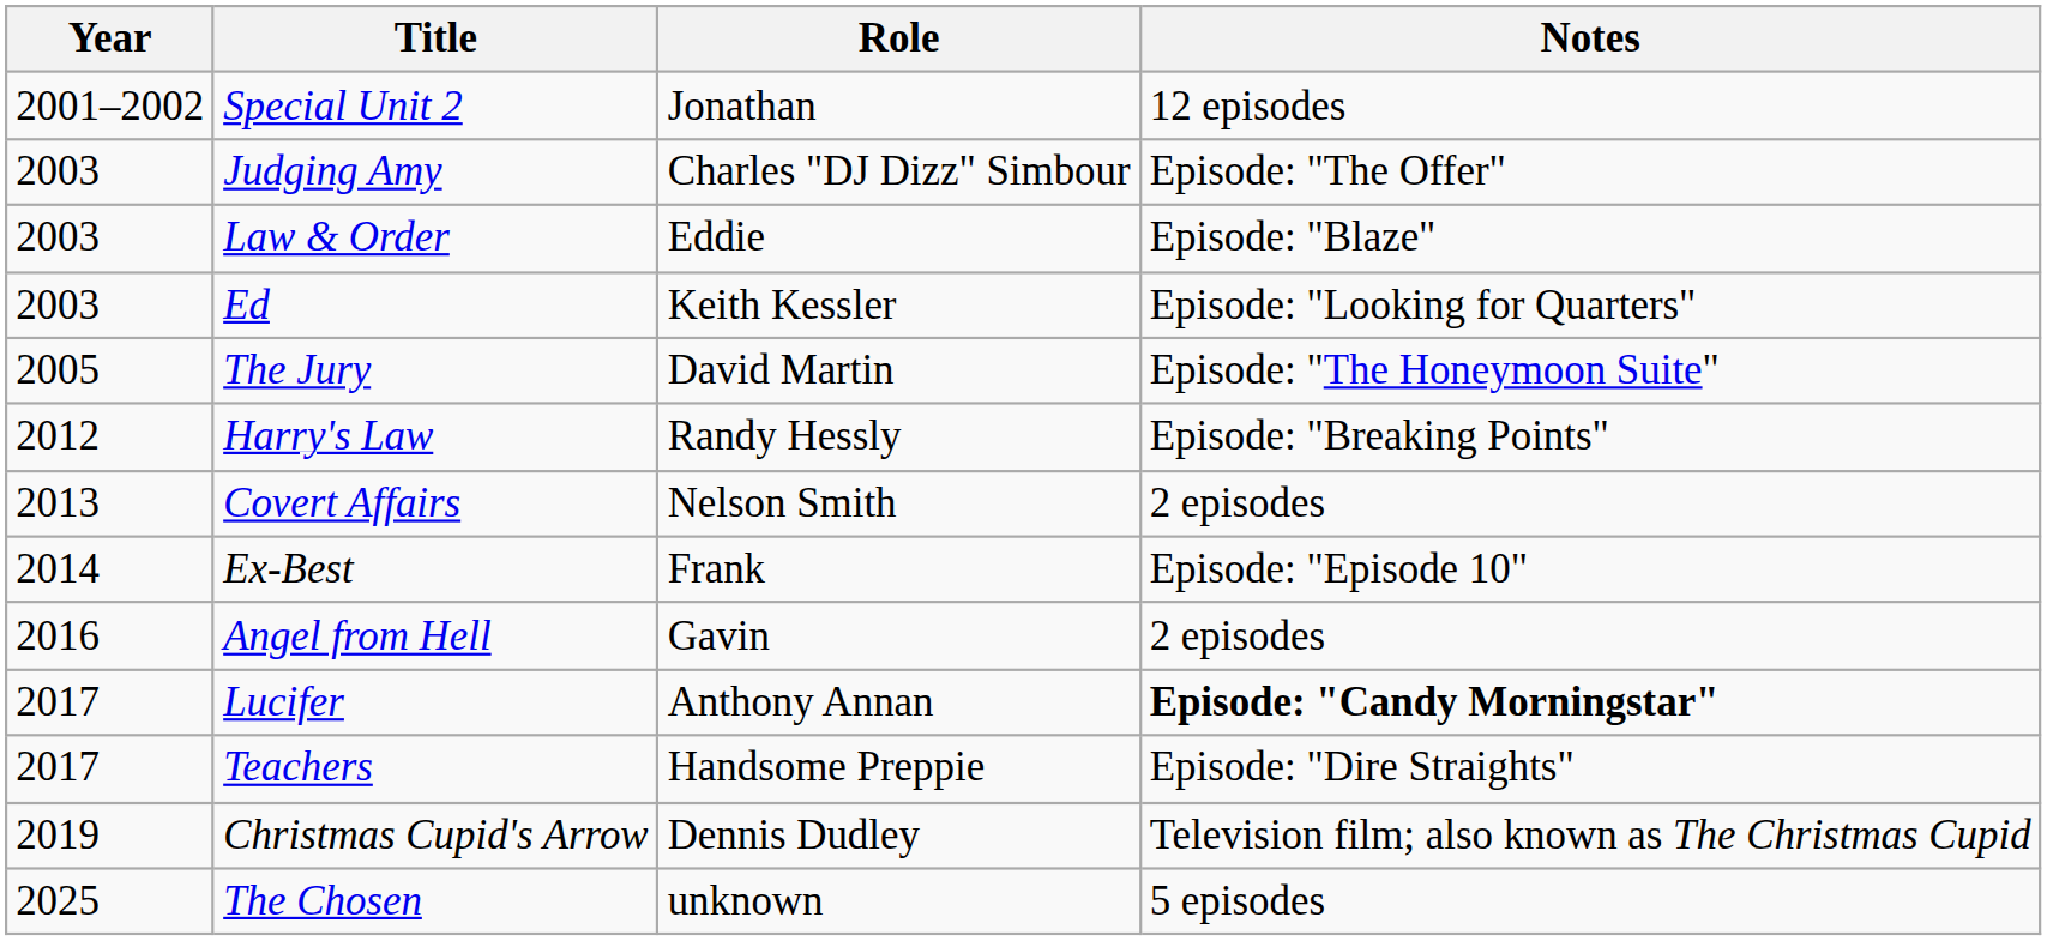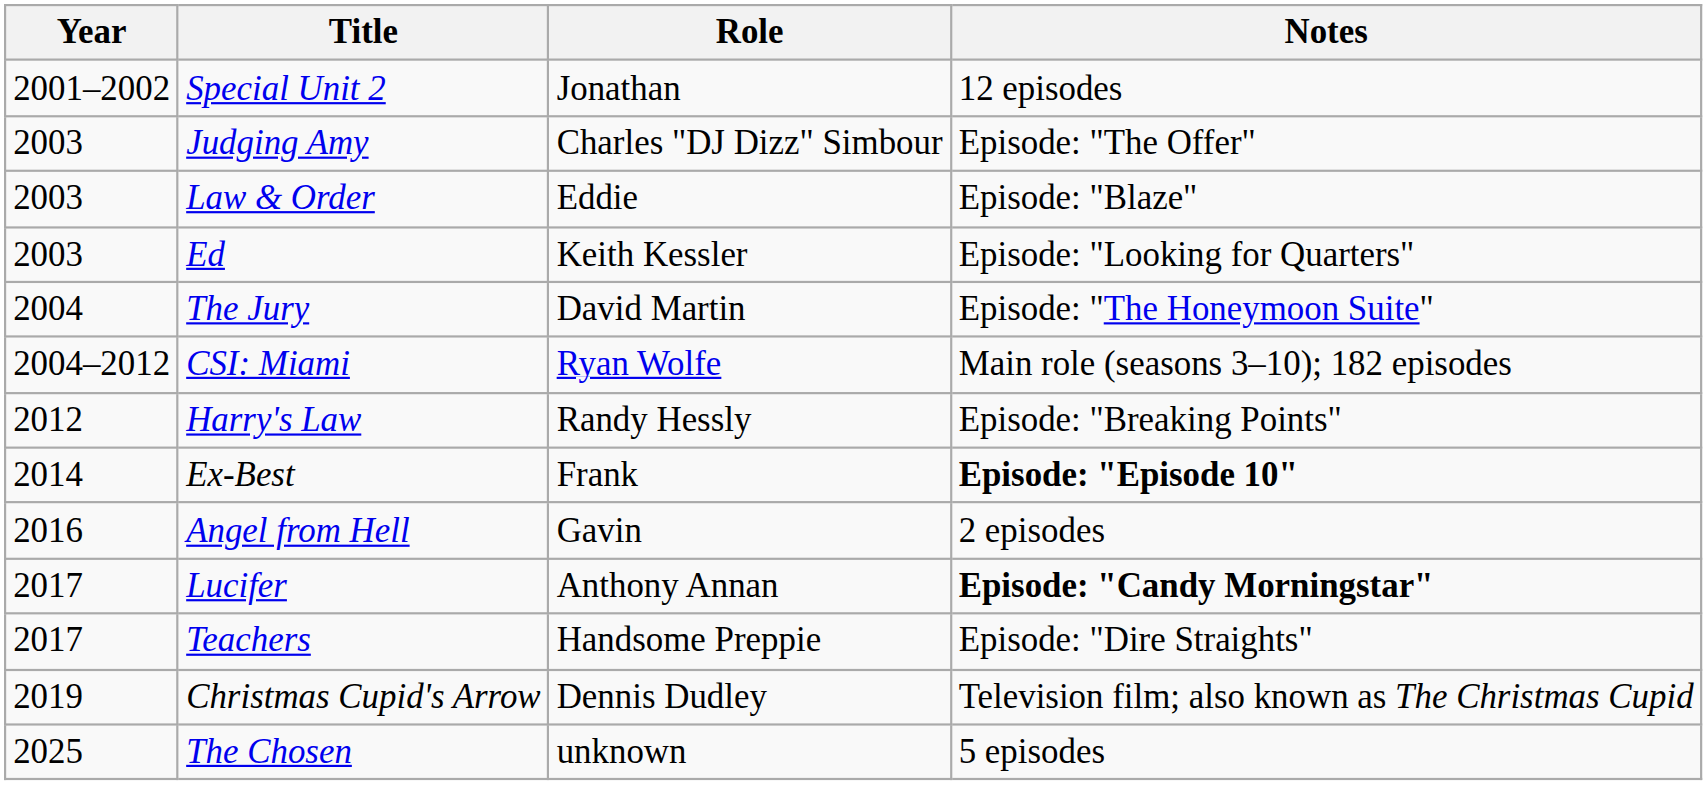The Jury | Year: 2005 -> 2004
+ row: 2004–2012 | CSI: Miami | Ryan Wolfe | Main role (seasons 3–10); 182 episodes
- row: 2013 | Covert Affairs | Nelson Smith | 2 episodes
Ex-Best | Notes: normal -> bold
